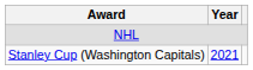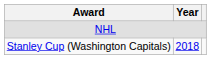Stanley Cup (Washington Capitals) | Year: 2021 -> 2018
